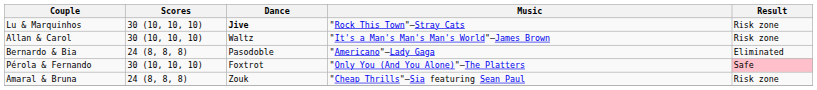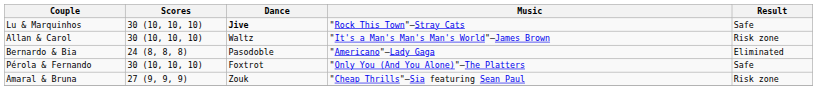Lu & Marquinhos | Result: Risk zone -> Safe
Pérola & Fernando | Result: pink background -> no background
Amaral & Bruna | Scores: 24 (8, 8, 8) -> 27 (9, 9, 9)
